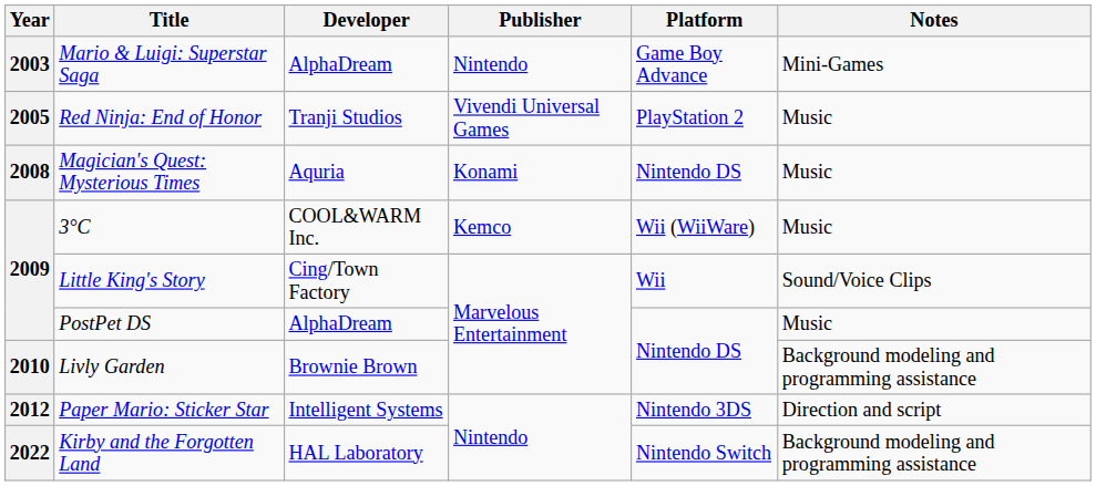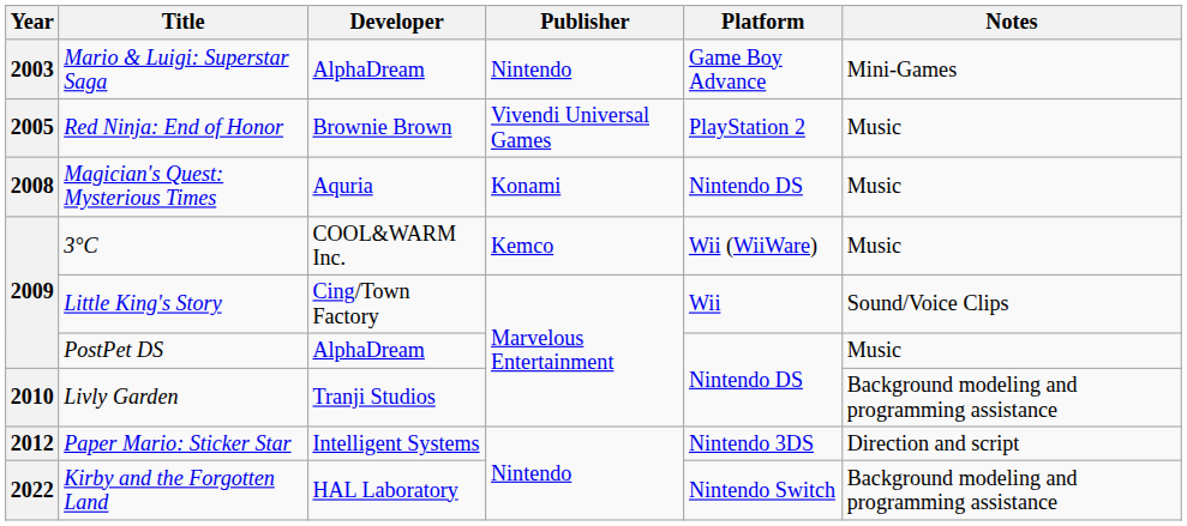Red Ninja: End of Honor | Developer: Tranji Studios -> Brownie Brown
Livly Garden | Developer: Brownie Brown -> Tranji Studios
